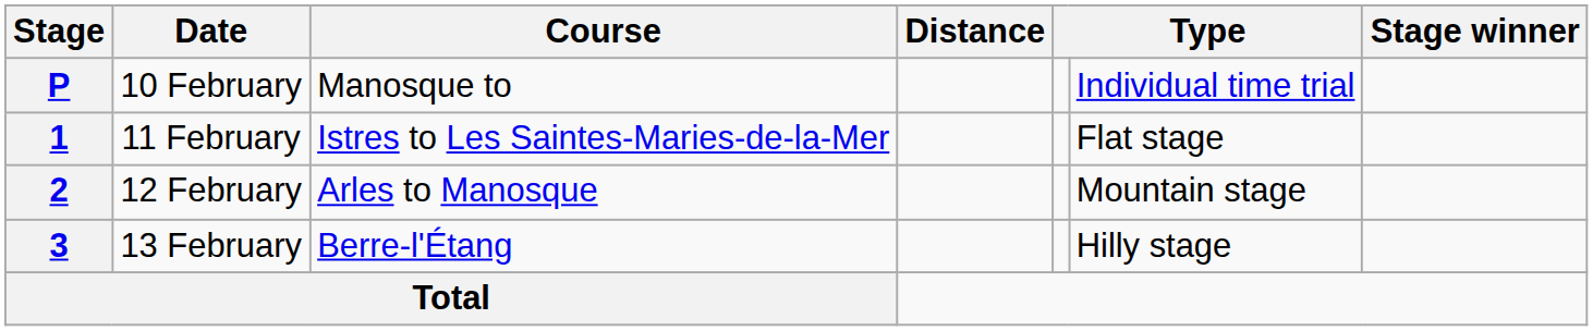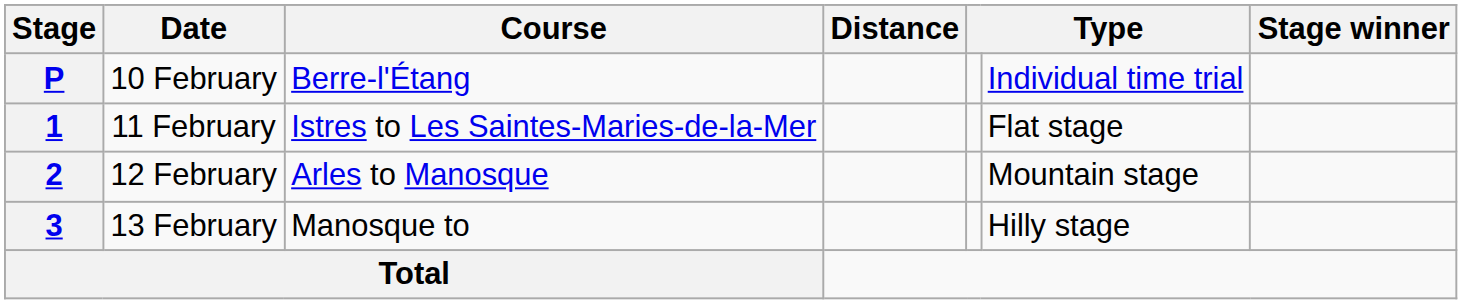P | Course: Manosque to -> Berre-l'Étang
3 | Course: Berre-l'Étang -> Manosque to
